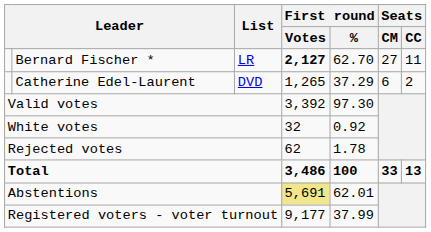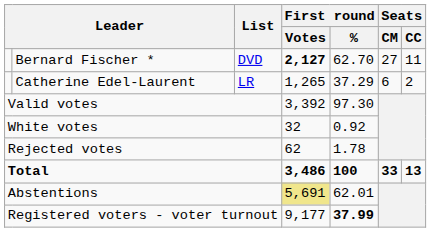Bernard Fischer * | List: LR -> DVD
Catherine Edel-Laurent | List: DVD -> LR
Registered voters - voter turnout | First round / %: normal -> bold
